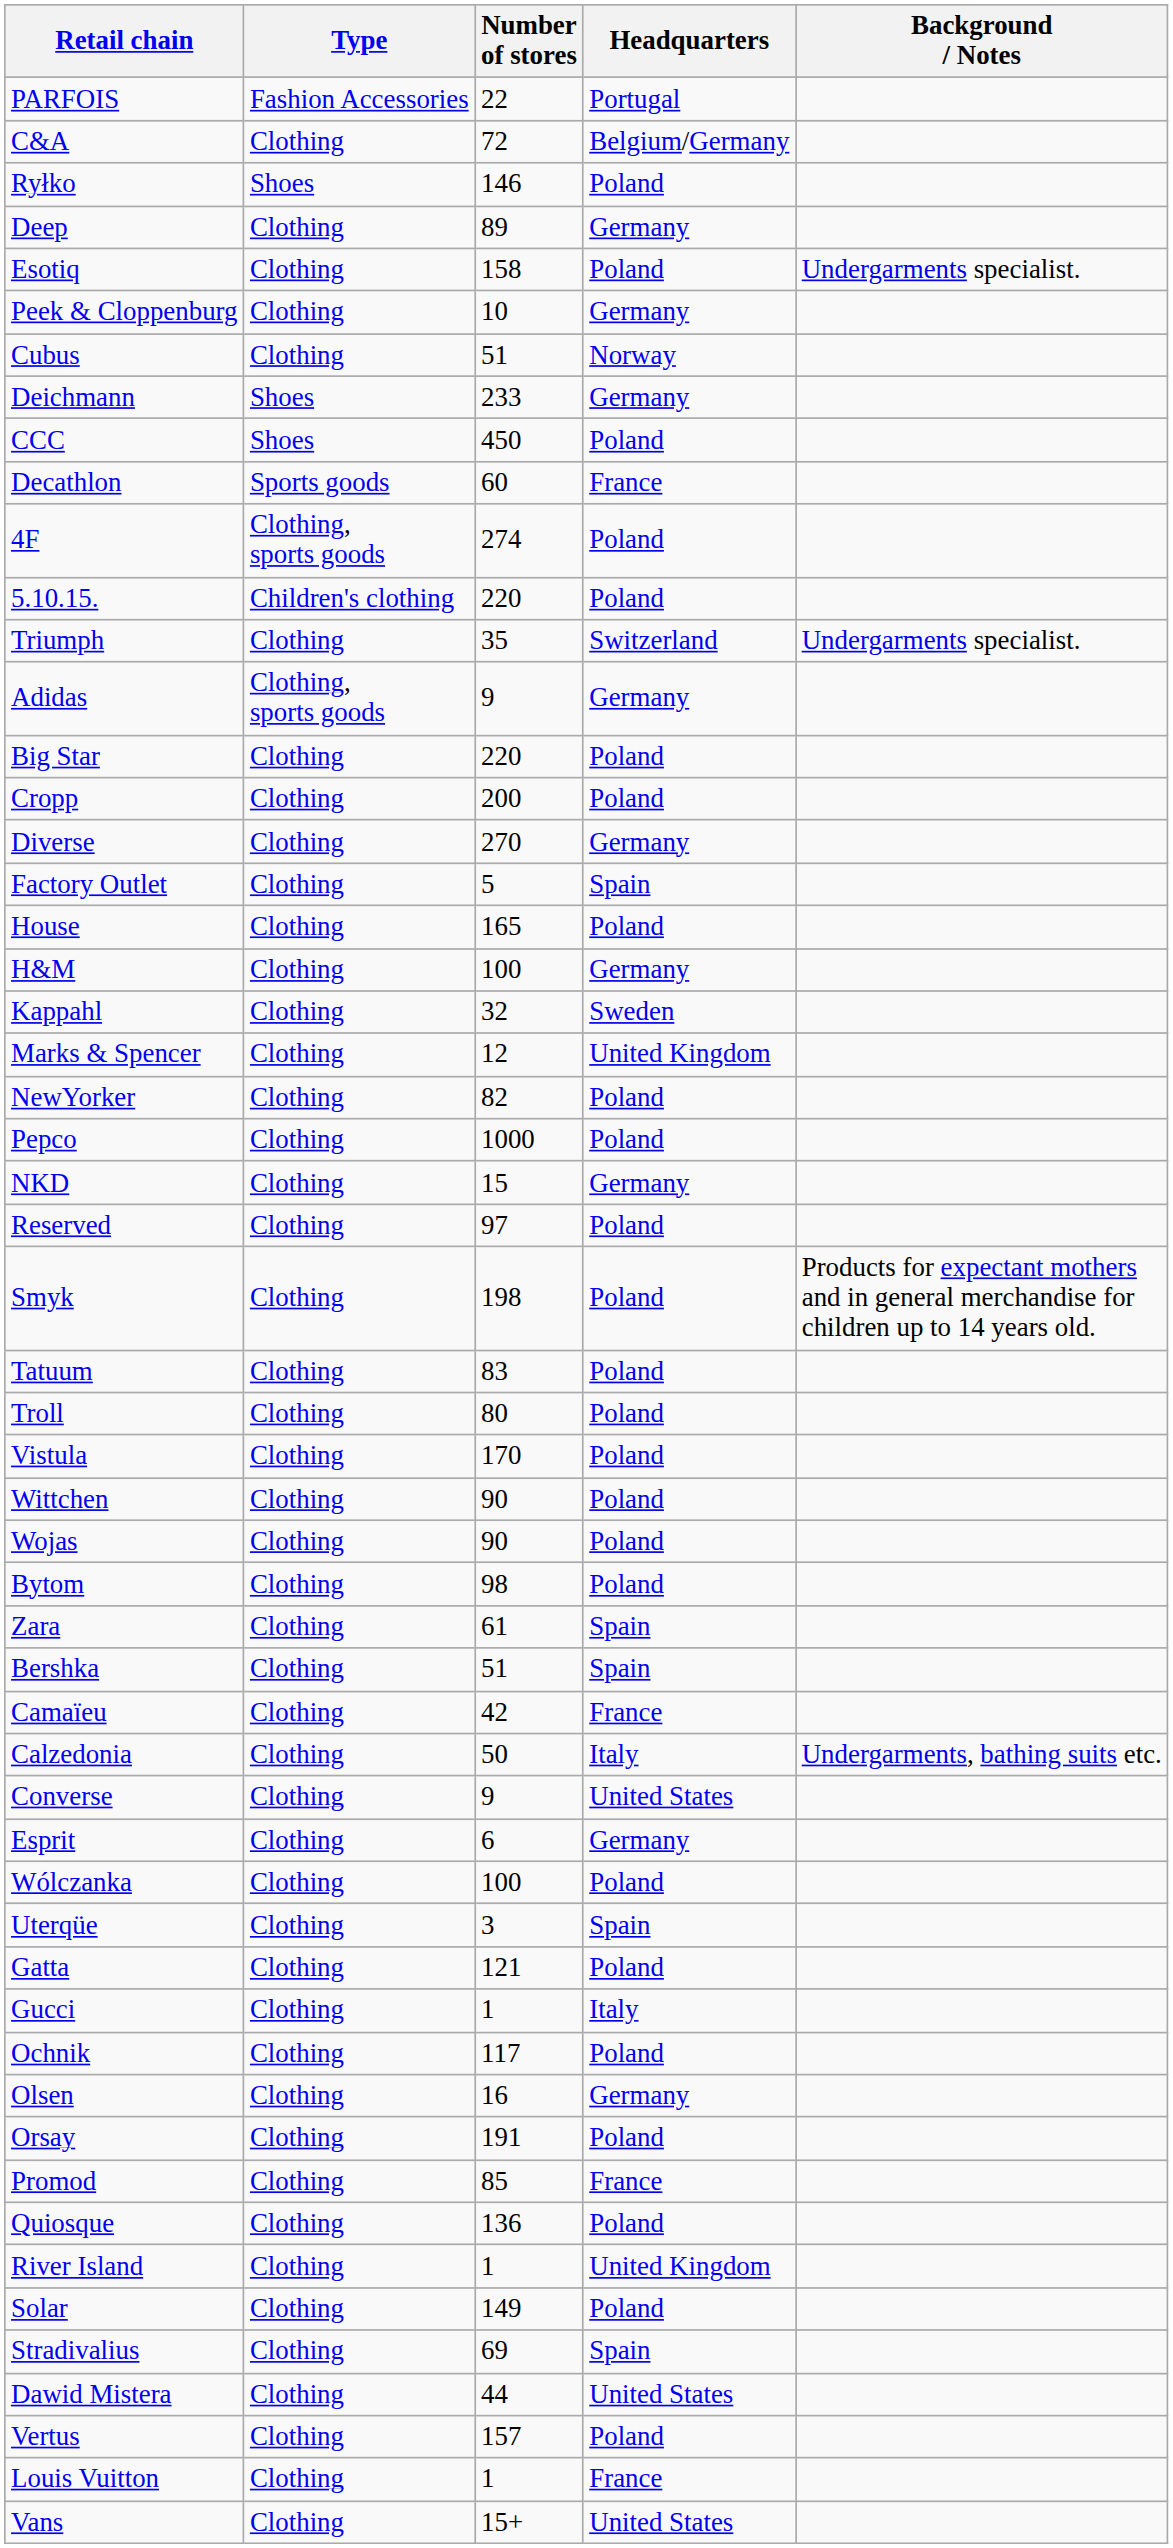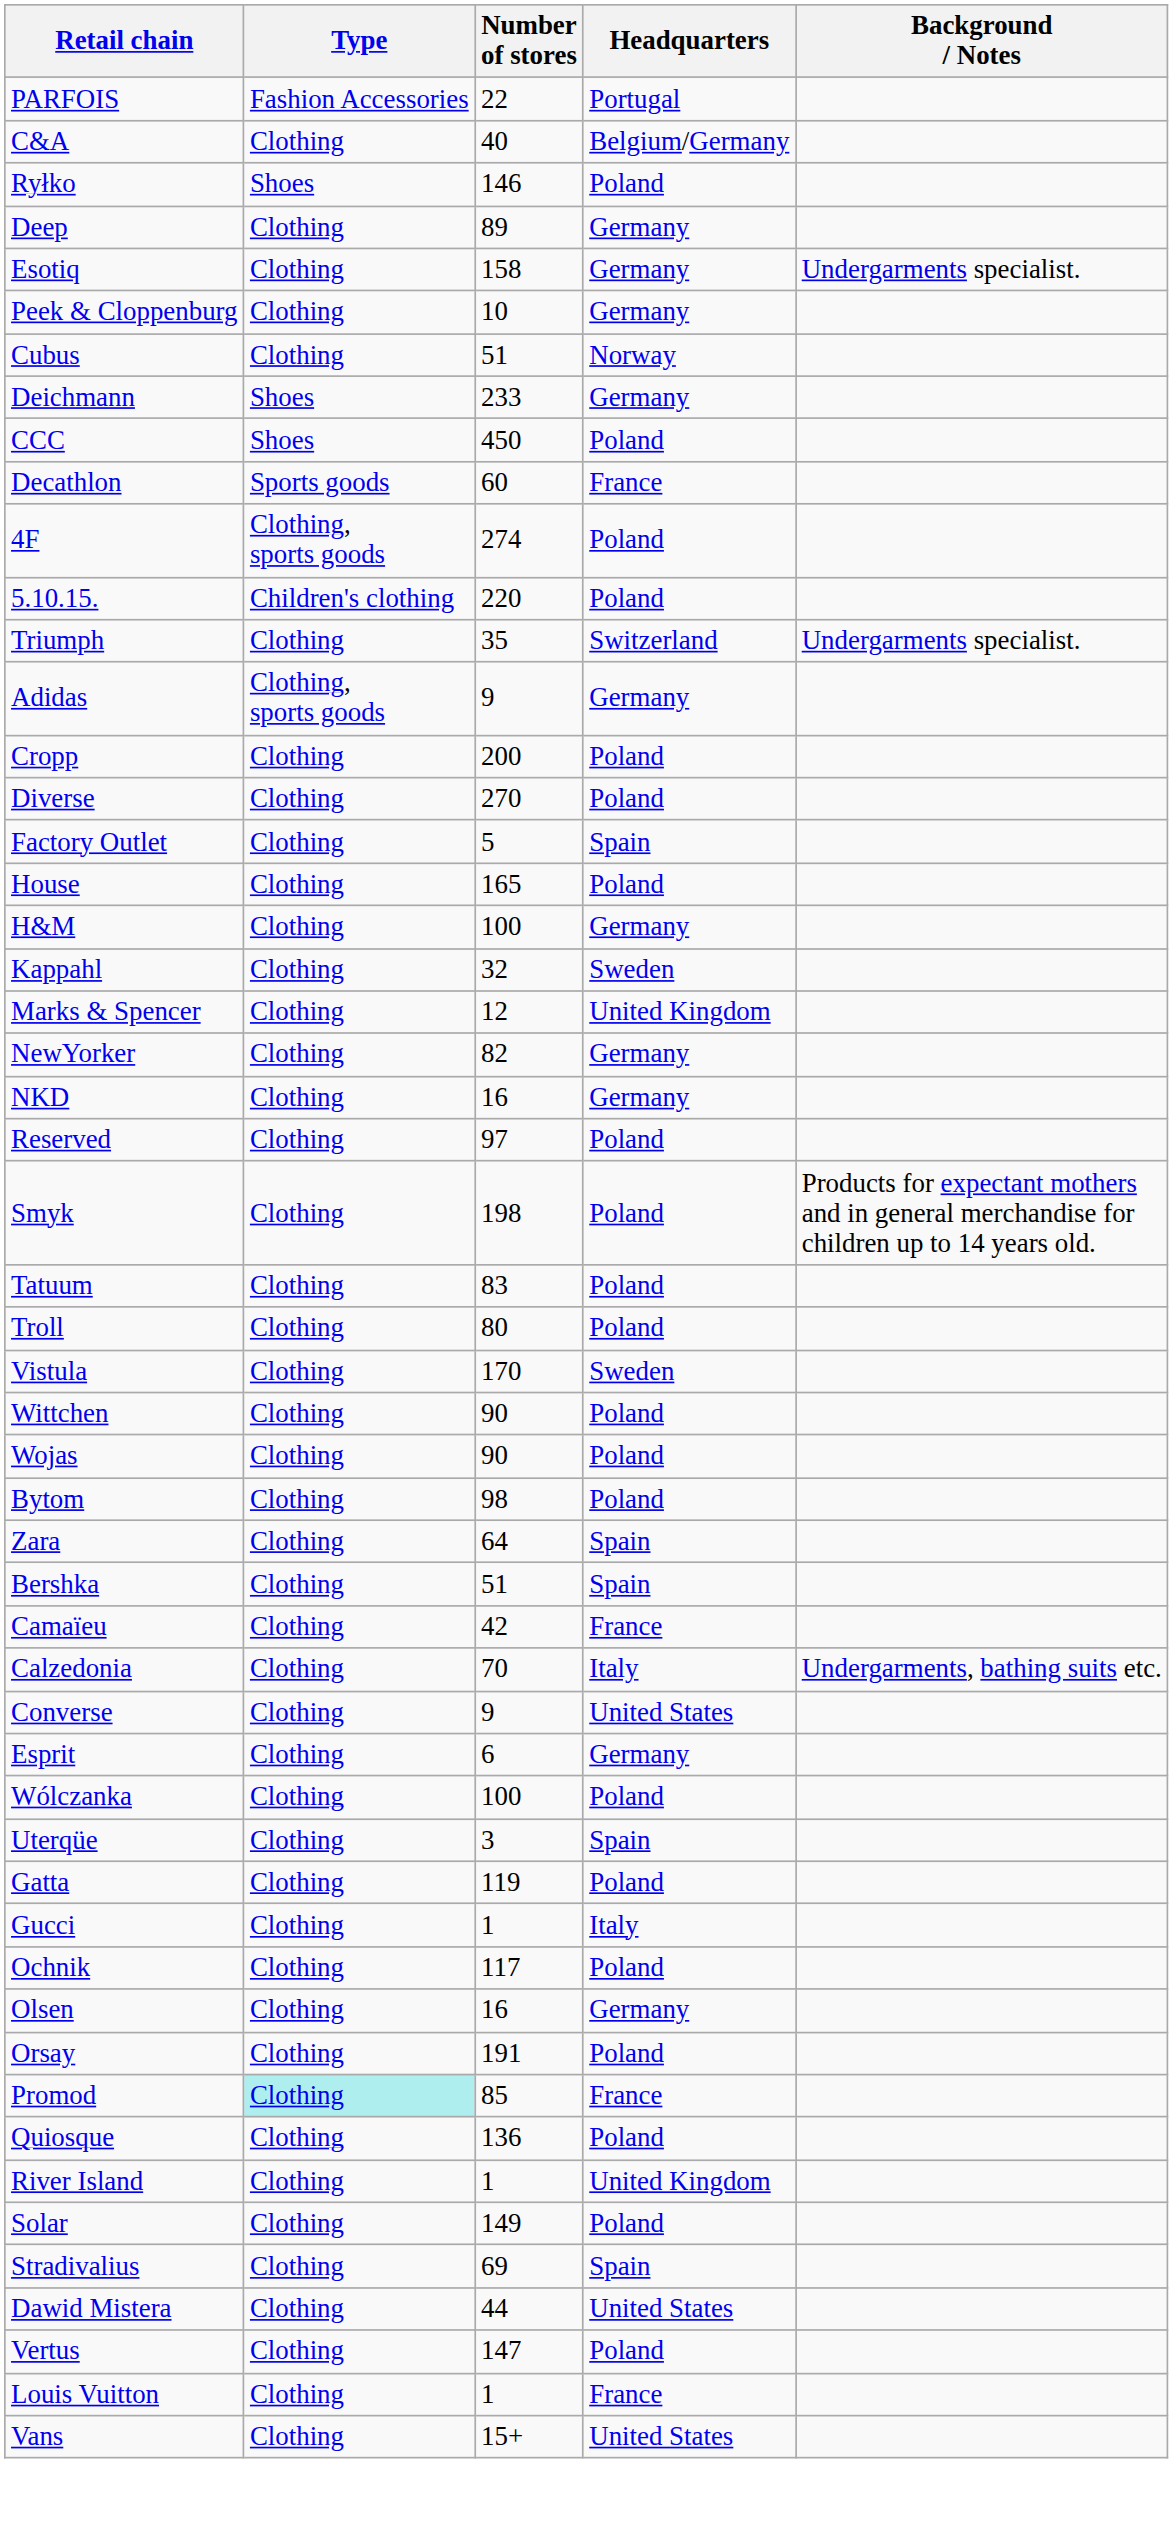C&A | Number of stores: 72 -> 40
Esotiq | Headquarters: Poland -> Germany
- row: Big Star | Clothing | 220 | Poland
Diverse | Headquarters: Germany -> Poland
NewYorker | Headquarters: Poland -> Germany
- row: Pepco | Clothing | 1000 | Poland
NKD | Number of stores: 15 -> 16
Vistula | Headquarters: Poland -> Sweden
Zara | Number of stores: 61 -> 64
Calzedonia | Number of stores: 50 -> 70
Gatta | Number of stores: 121 -> 119
Promod | Type: no background -> paleturquoise background
Vertus | Number of stores: 157 -> 147
